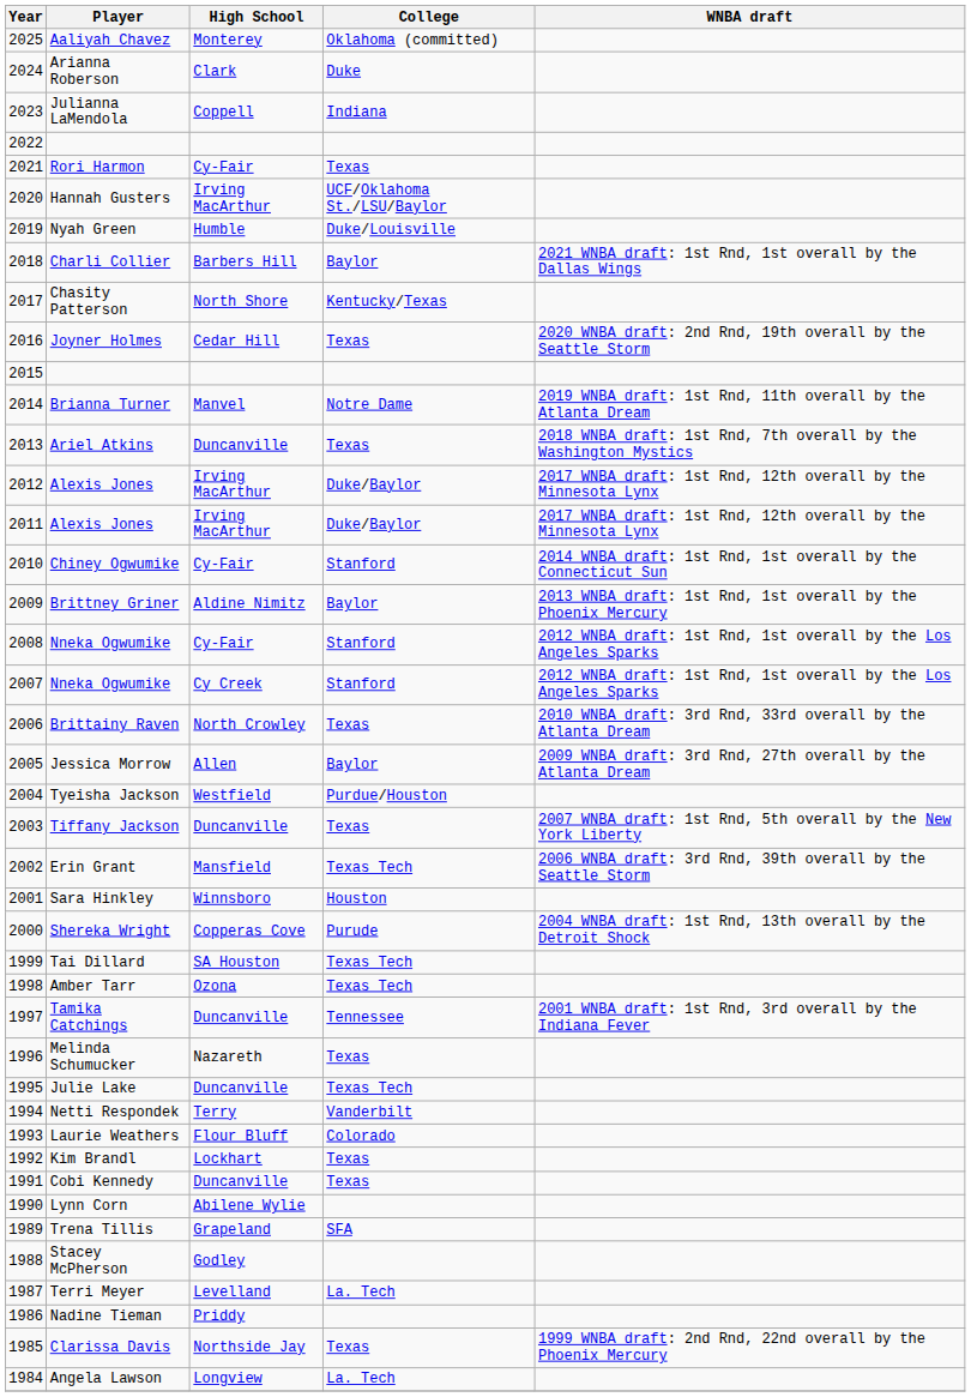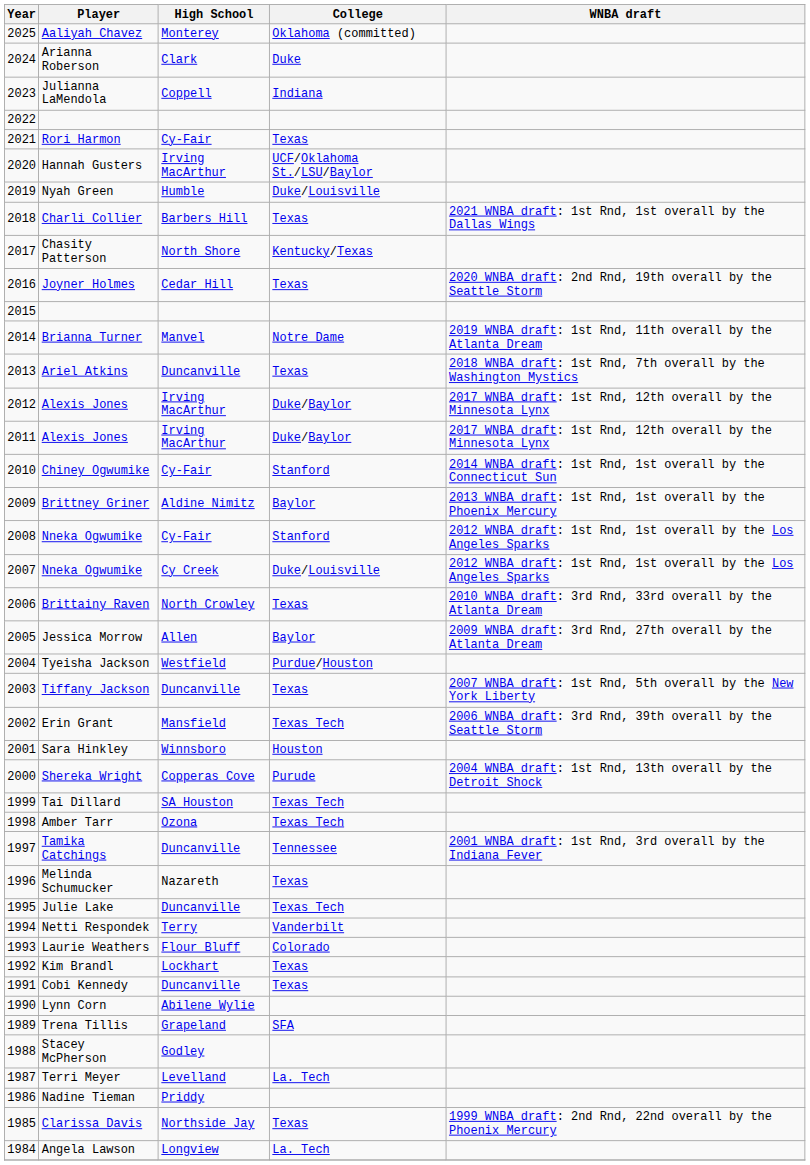Charli Collier | College: Baylor -> Texas
2007 / Nneka Ogwumike | College: Stanford -> Duke/Louisville
